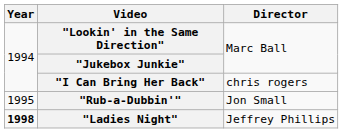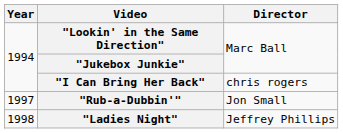"Rub-a-Dubbin'" | Year: 1995 -> 1997
"Ladies Night" | Year: bold -> normal
